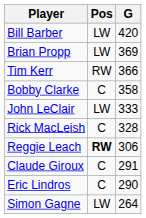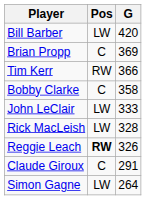Brian Propp | Pos: LW -> C
Rick MacLeish | Pos: C -> LW
Reggie Leach | G: 306 -> 326
- row: Eric Lindros | C | 290
